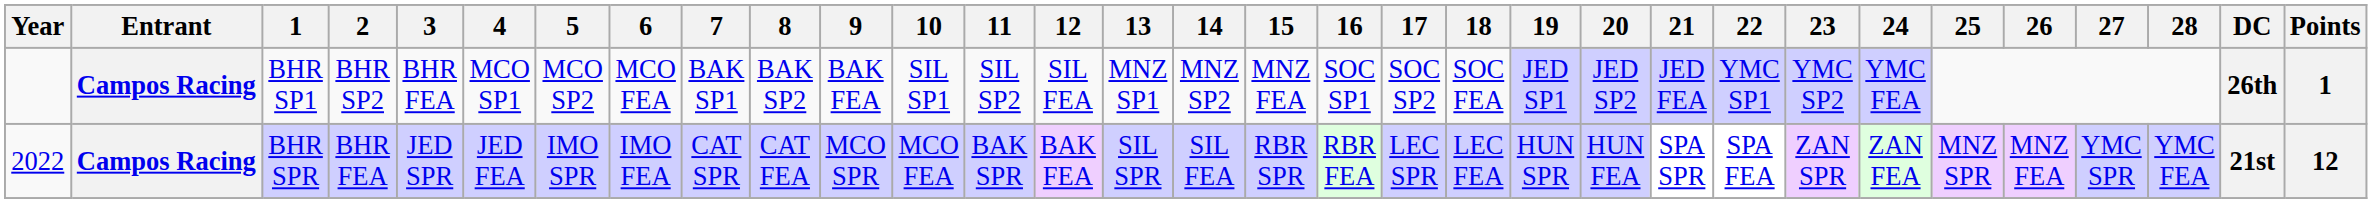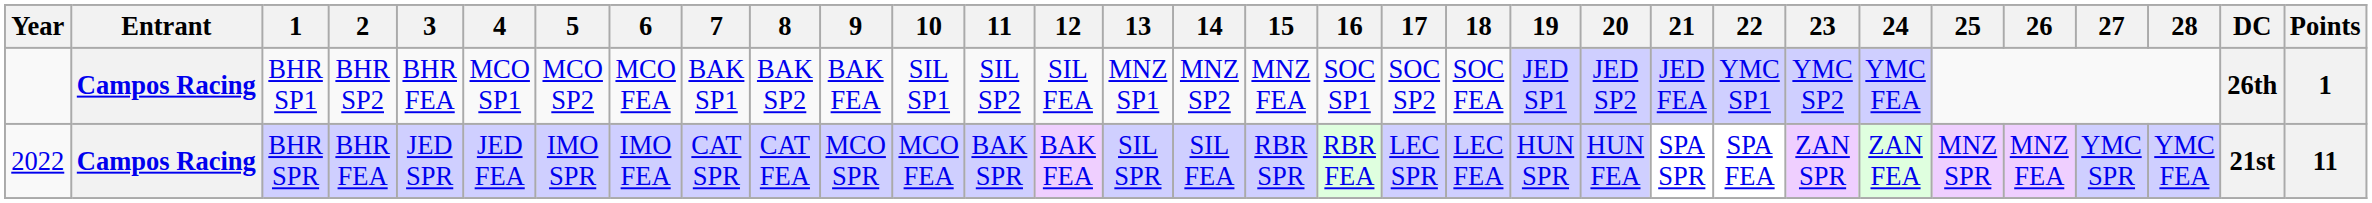BHR SPR | Points: 12 -> 11
